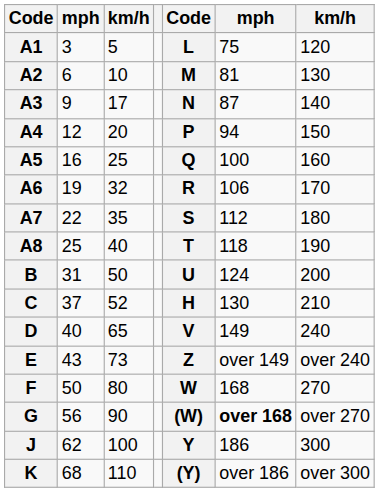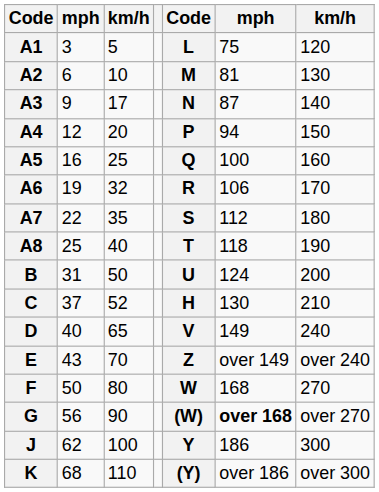E | column 3: 73 -> 70
